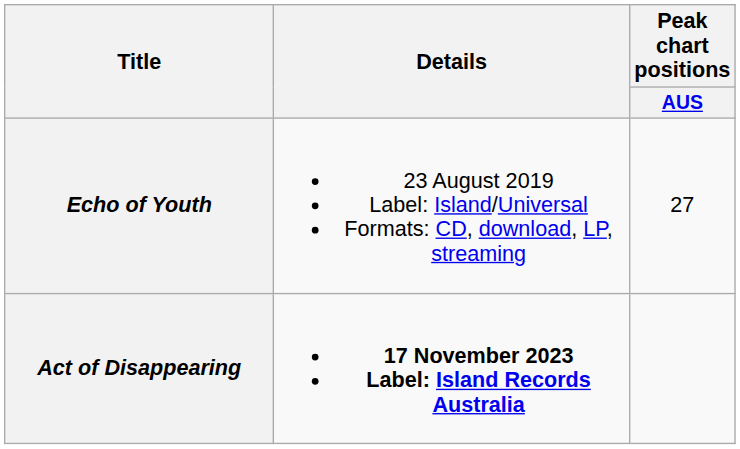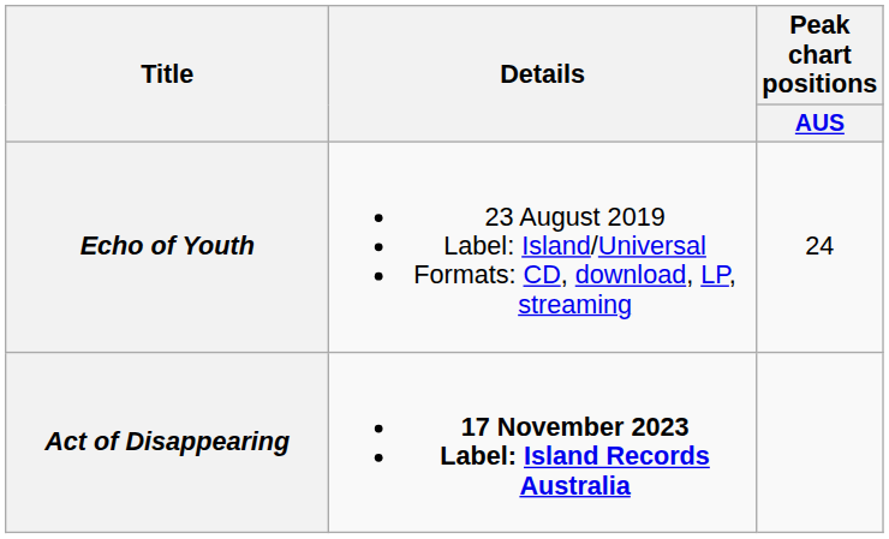Echo of Youth | Peak chart positions / AUS: 27 -> 24
